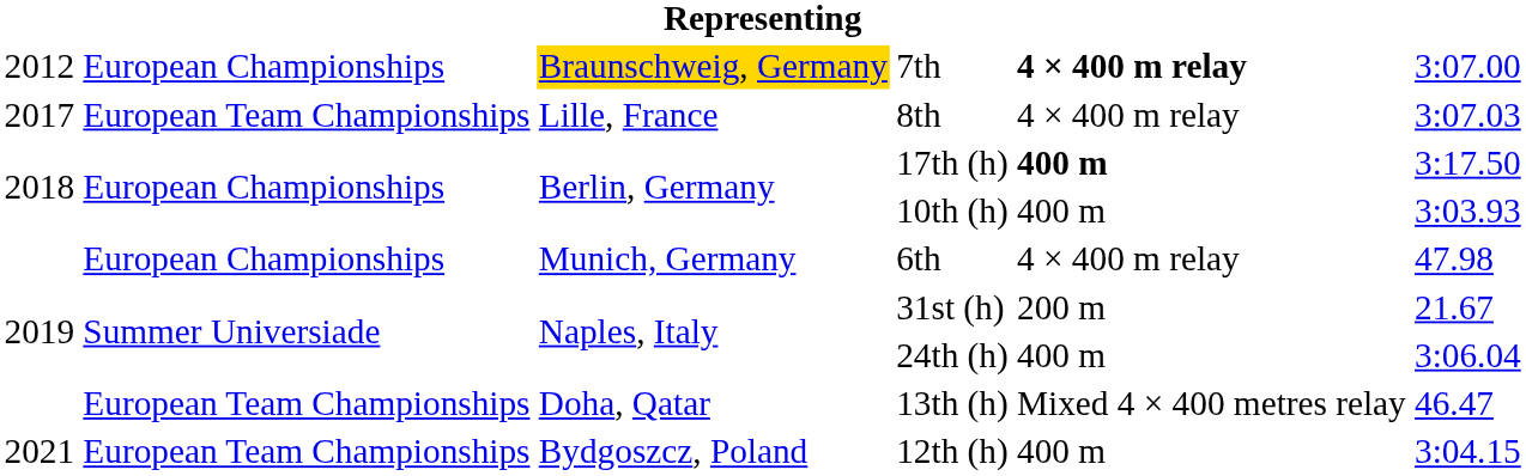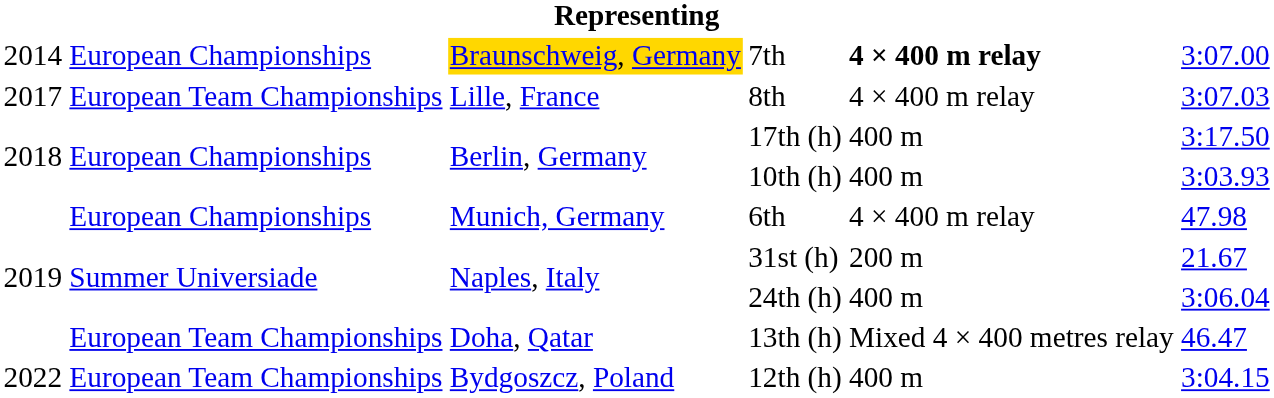7th | column 1: 2012 -> 2014
17th (h) | column 5: bold -> normal
12th (h) | column 1: 2021 -> 2022
